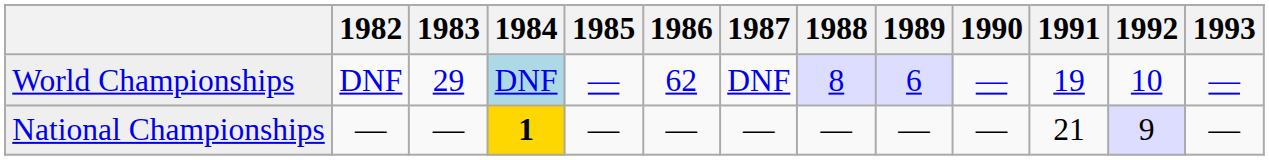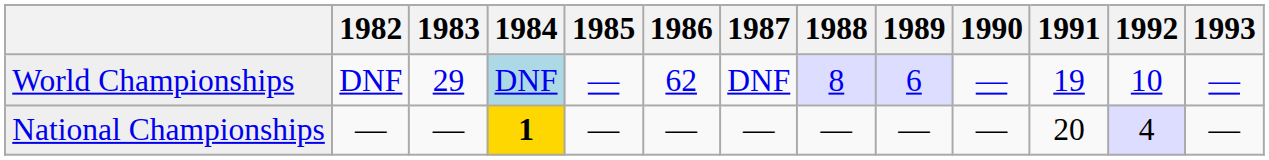National Championships | 1991: 21 -> 20
National Championships | 1992: 9 -> 4
